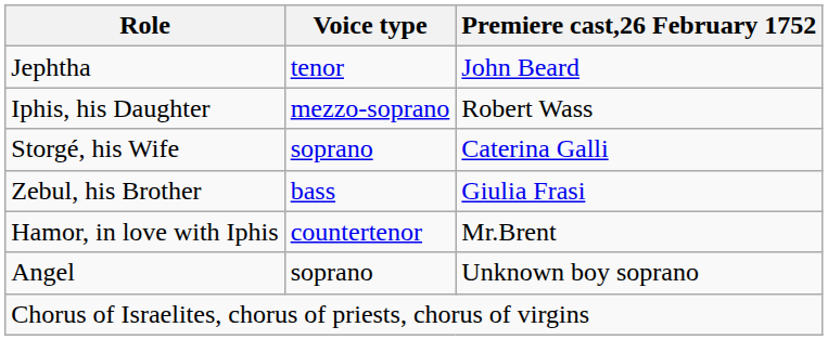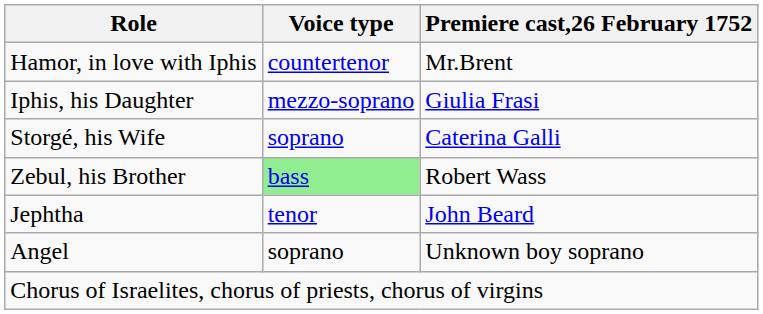rows swapped: Jephtha <-> Hamor, in love with Iphis
Iphis, his Daughter | Premiere cast,26 February 1752: Robert Wass -> Giulia Frasi
Zebul, his Brother | Voice type: no background -> lightgreen background
Zebul, his Brother | Premiere cast,26 February 1752: Giulia Frasi -> Robert Wass
